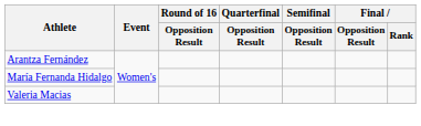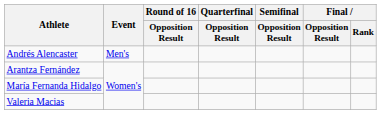+ row: Andrés Alencaster | Men's
